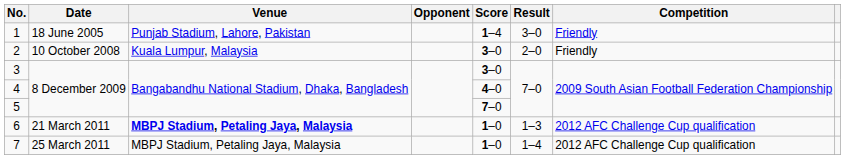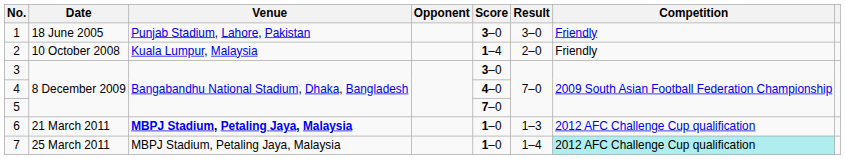1 | Score: 1–4 -> 3–0
2 | Score: 3–0 -> 1–4
7 | Competition: no background -> paleturquoise background
